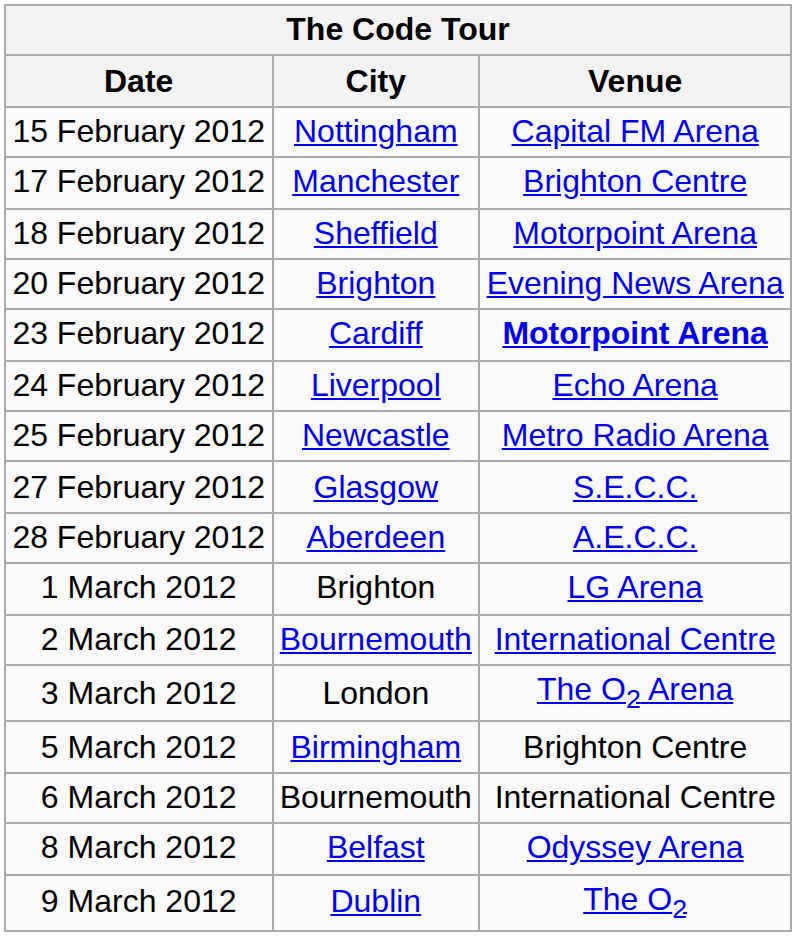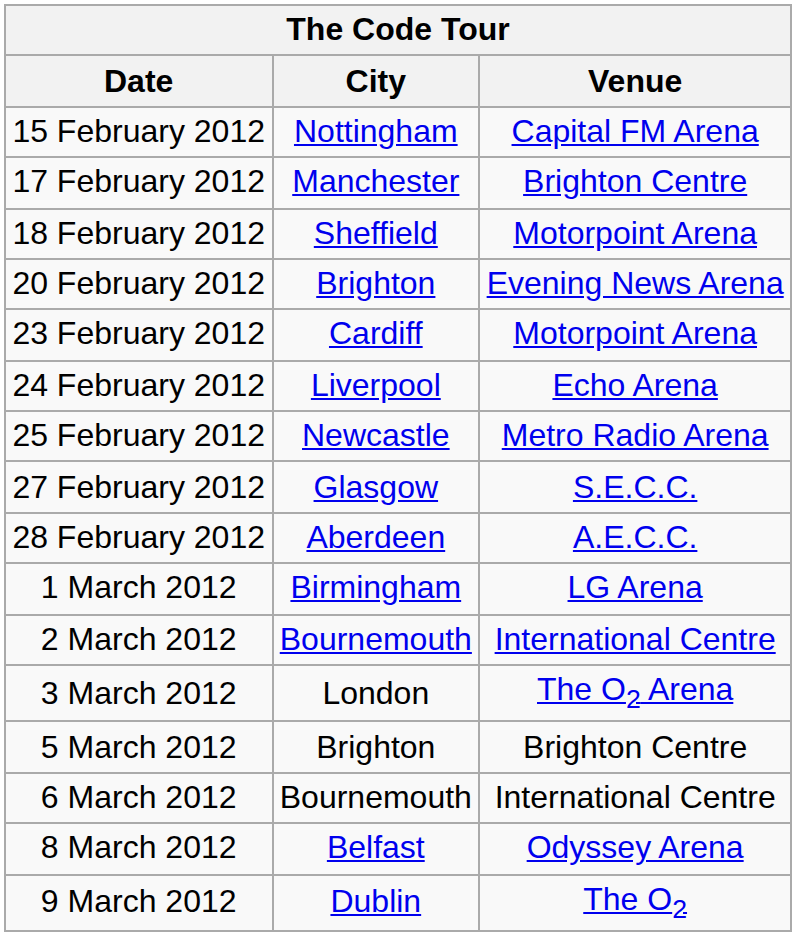23 February 2012 | Venue: bold -> normal
1 March 2012 | City: Brighton -> Birmingham
5 March 2012 | City: Birmingham -> Brighton
